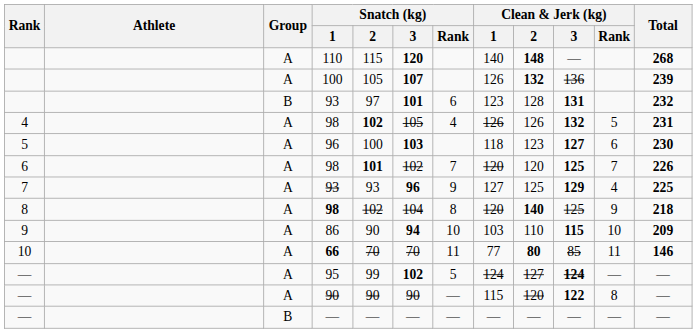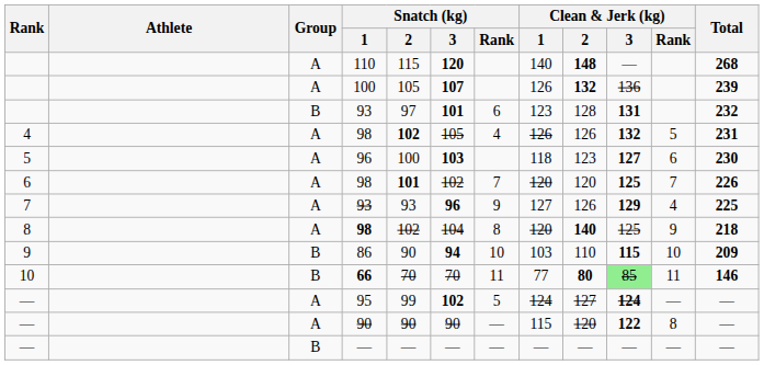7 / 93 | Clean & Jerk (kg) / 2: 125 -> 126
86 | Group: A -> B
66 | Group: A -> B
66 | Clean & Jerk (kg) / 3: no background -> lightgreen background
